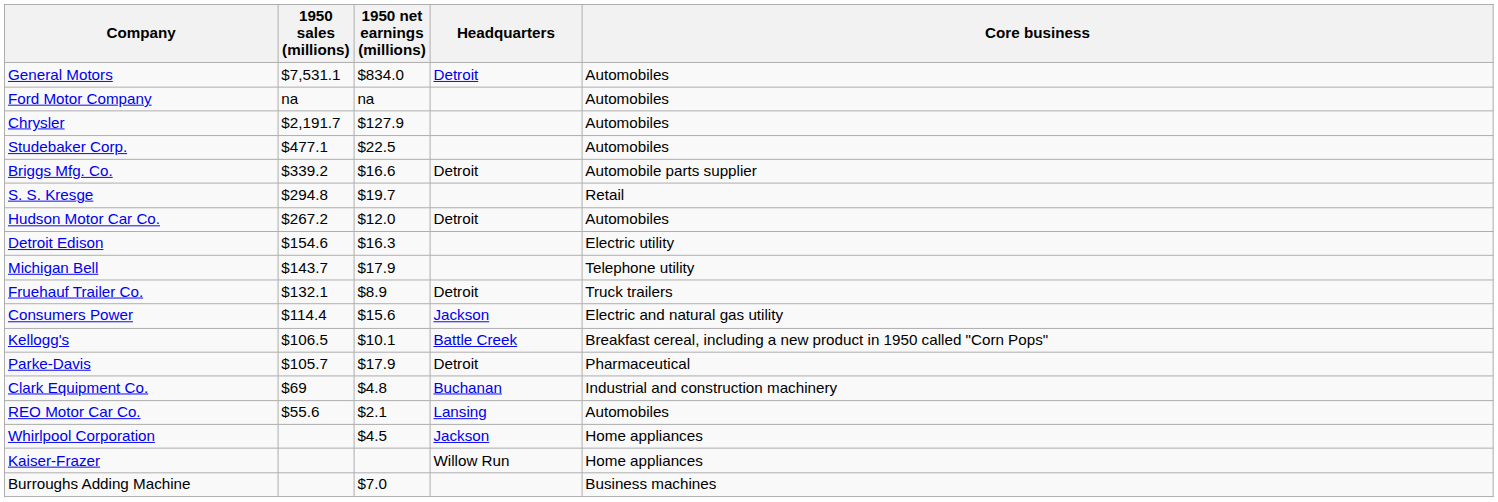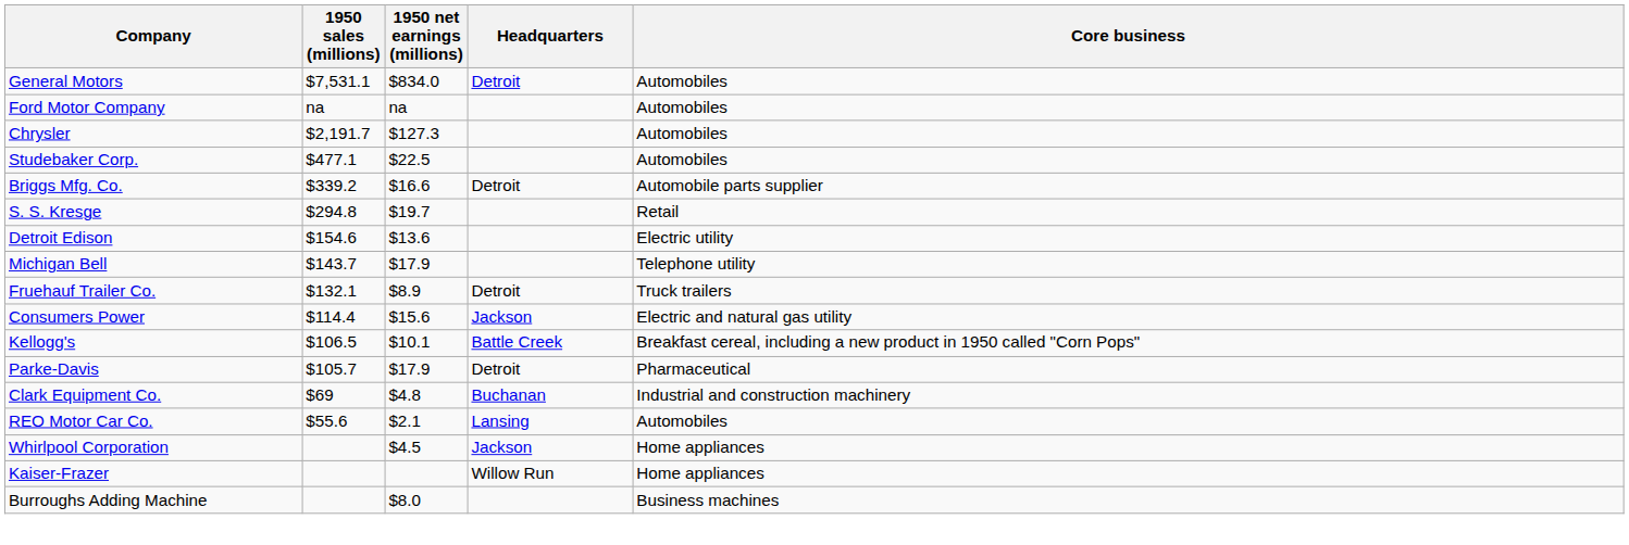Chrysler | 1950 net earnings (millions): $127.9 -> $127.3
- row: Hudson Motor Car Co. | $267.2 | $12.0 | Detroit | Automobiles
Detroit Edison | 1950 net earnings (millions): $16.3 -> $13.6
Burroughs Adding Machine | 1950 net earnings (millions): $7.0 -> $8.0
